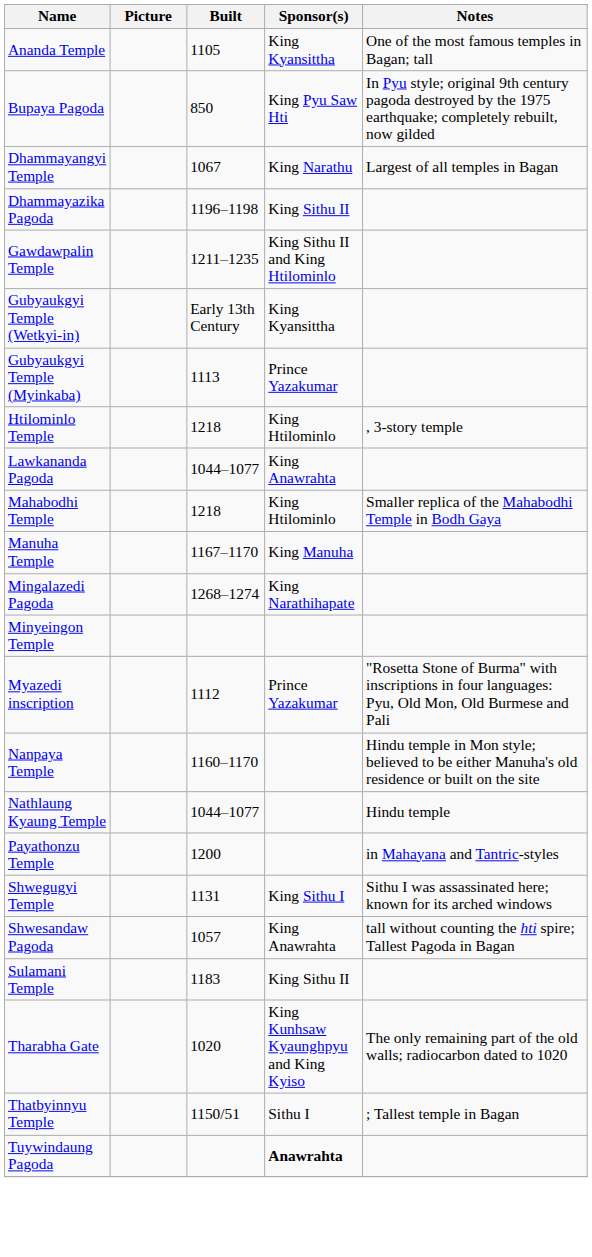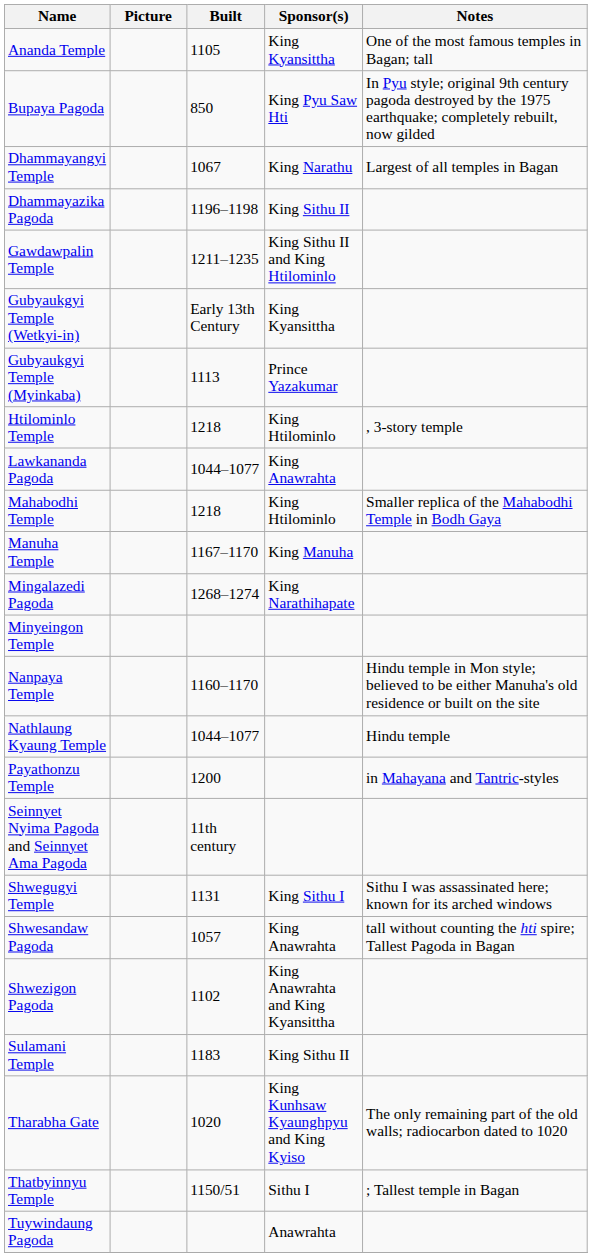- row: Myazedi inscription | 1112 | Prince Yazakumar | "Rosetta Stone of Burma" with inscriptions in four languages: Pyu, Old Mon, Old Burmese and Pali
+ row: Seinnyet Nyima Pagoda and Seinnyet Ama Pagoda | 11th century
+ row: Shwezigon Pagoda | 1102 | King Anawrahta and King Kyansittha
Tuywindaung Pagoda | Sponsor(s): bold -> normal
